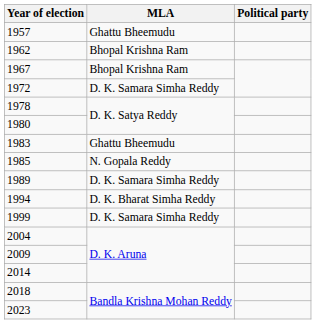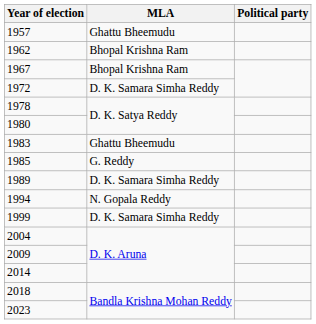1985 | MLA: N. Gopala Reddy -> G. Reddy
1994 | MLA: D. K. Bharat Simha Reddy -> N. Gopala Reddy
